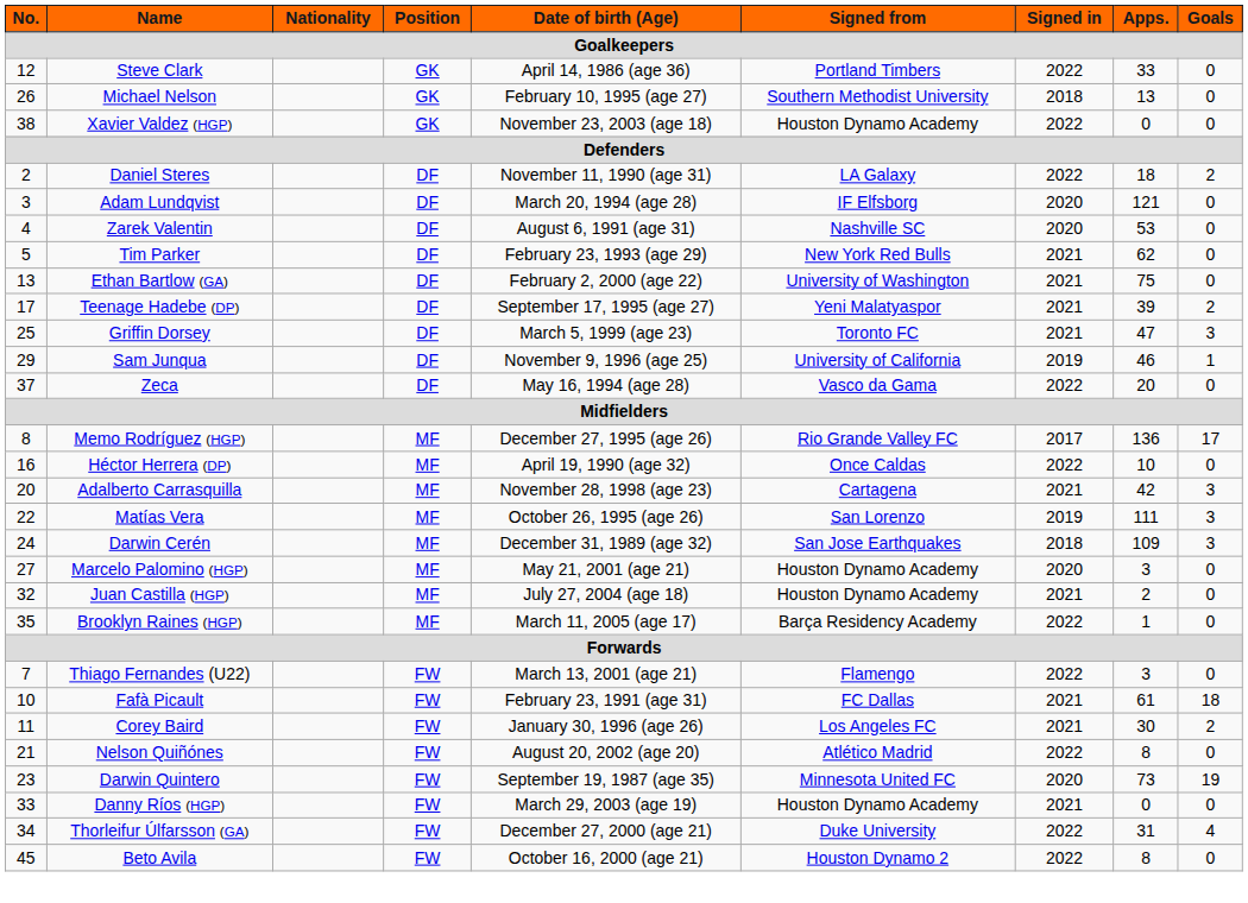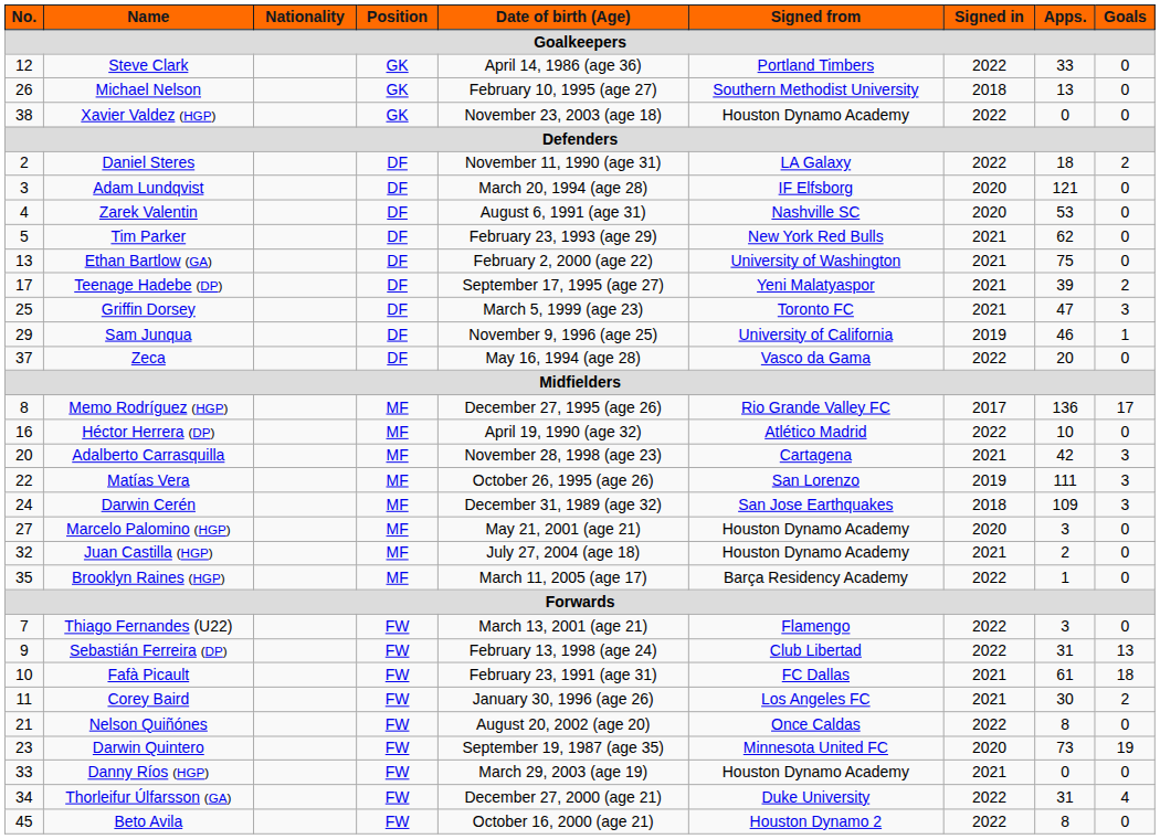Héctor Herrera (DP) | Signed from: Once Caldas -> Atlético Madrid
+ row: 9 | Sebastián Ferreira (DP) | FW | February 13, 1998 (age 24) | Club Libertad | 2022 | 31 | 13
Nelson Quiñónes | Signed from: Atlético Madrid -> Once Caldas
